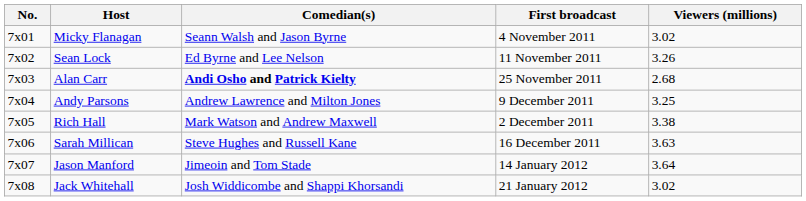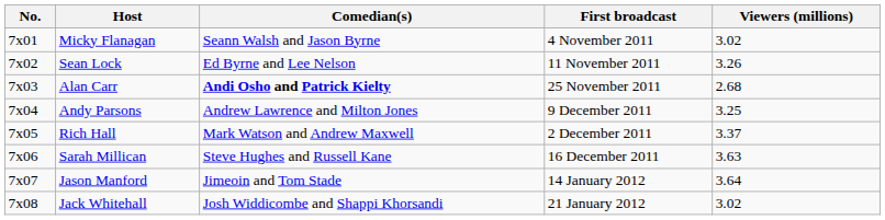Rich Hall | Viewers (millions): 3.38 -> 3.37
